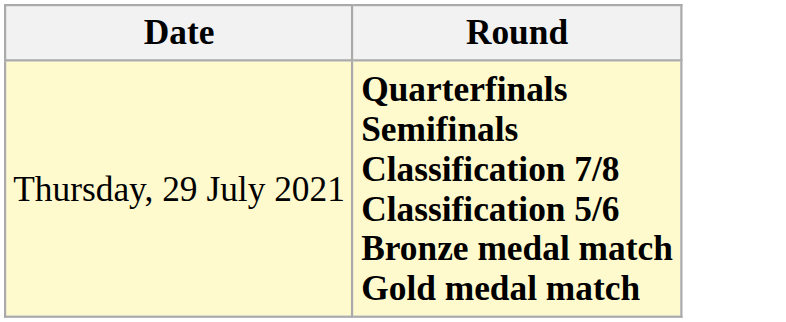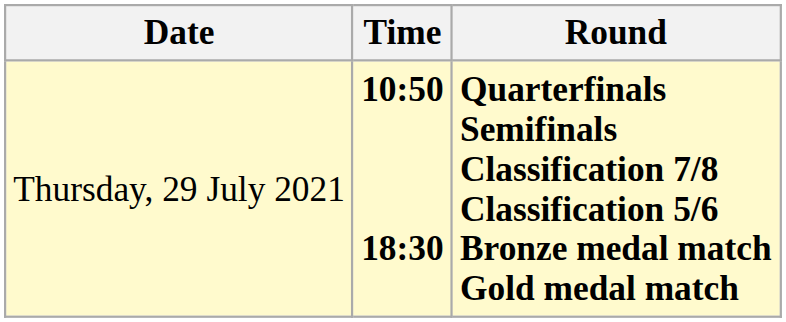+ column: Time | 10:50 18:30
